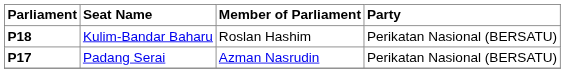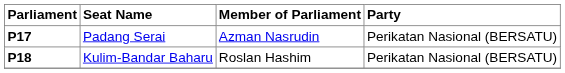rows swapped: P17 <-> P18
